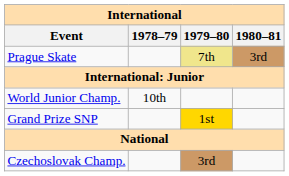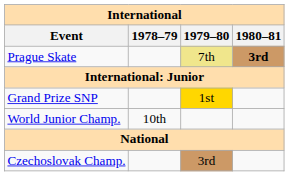Prague Skate | 1980–81: normal -> bold
rows swapped: World Junior Champ. <-> Grand Prize SNP
